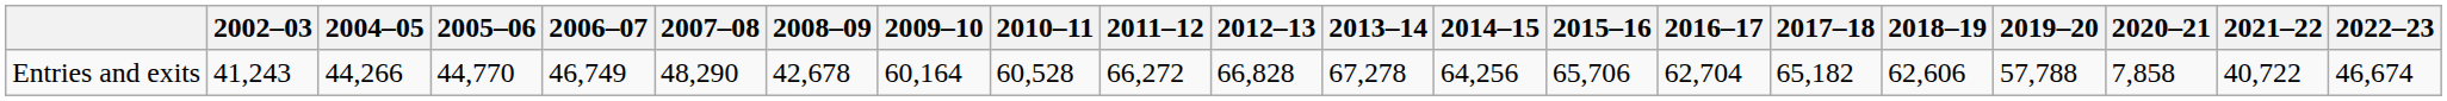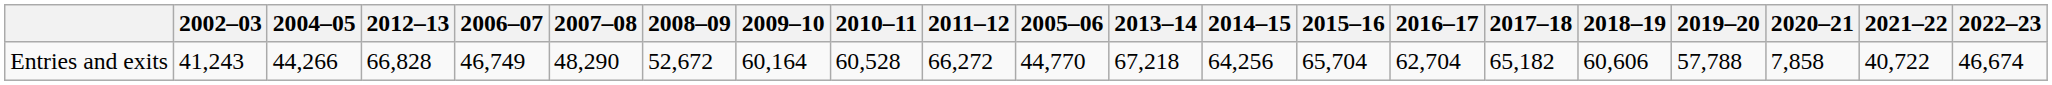columns swapped: 2005–06 <-> 2012–13
Entries and exits | 2008–09: 42,678 -> 52,672
Entries and exits | 2013–14: 67,278 -> 67,218
Entries and exits | 2015–16: 65,706 -> 65,704
Entries and exits | 2018–19: 62,606 -> 60,606
